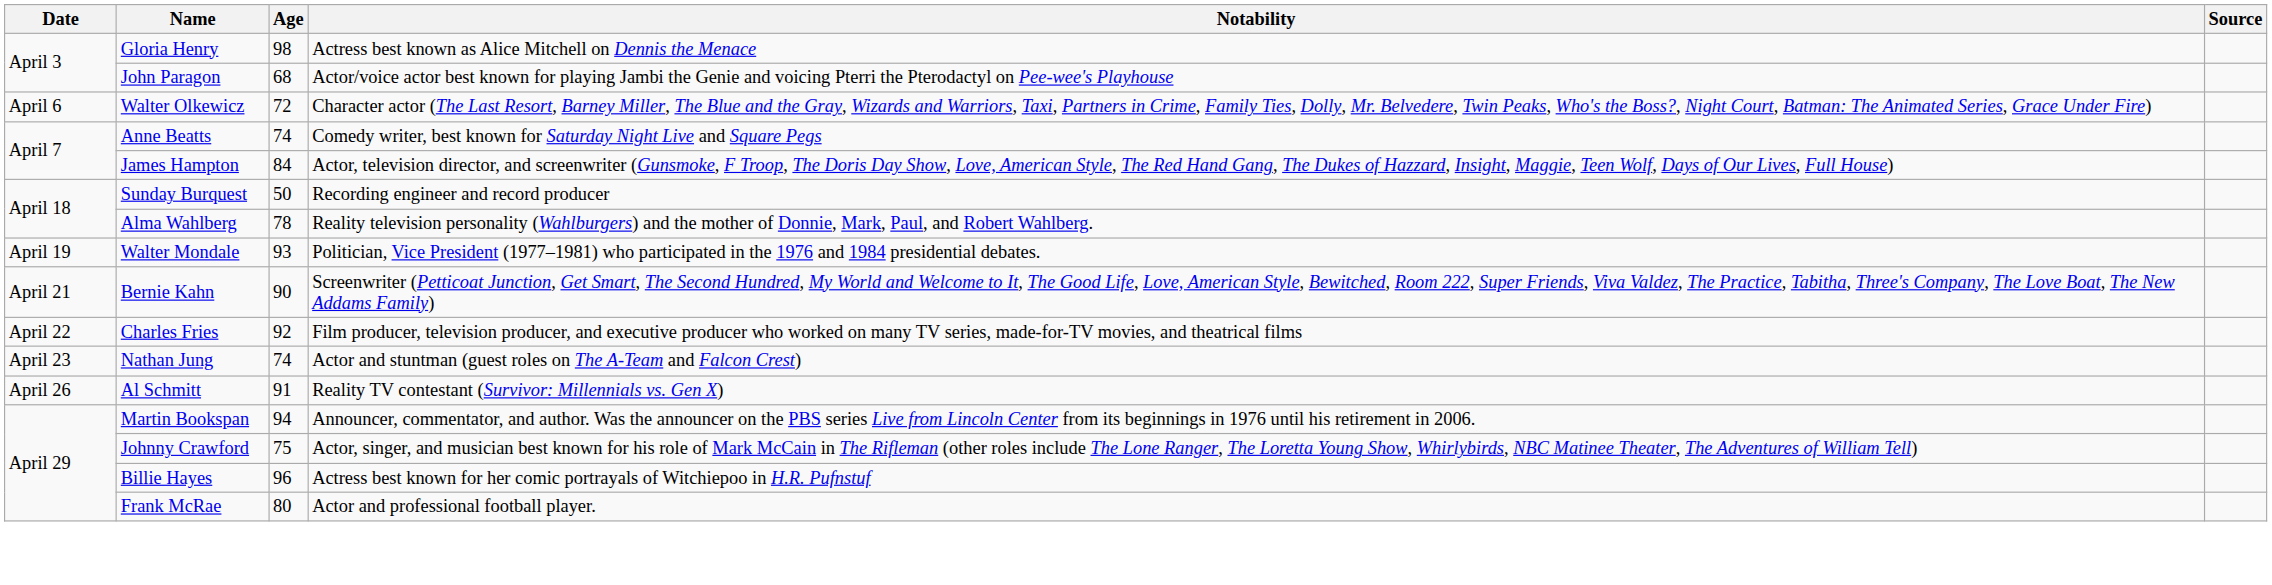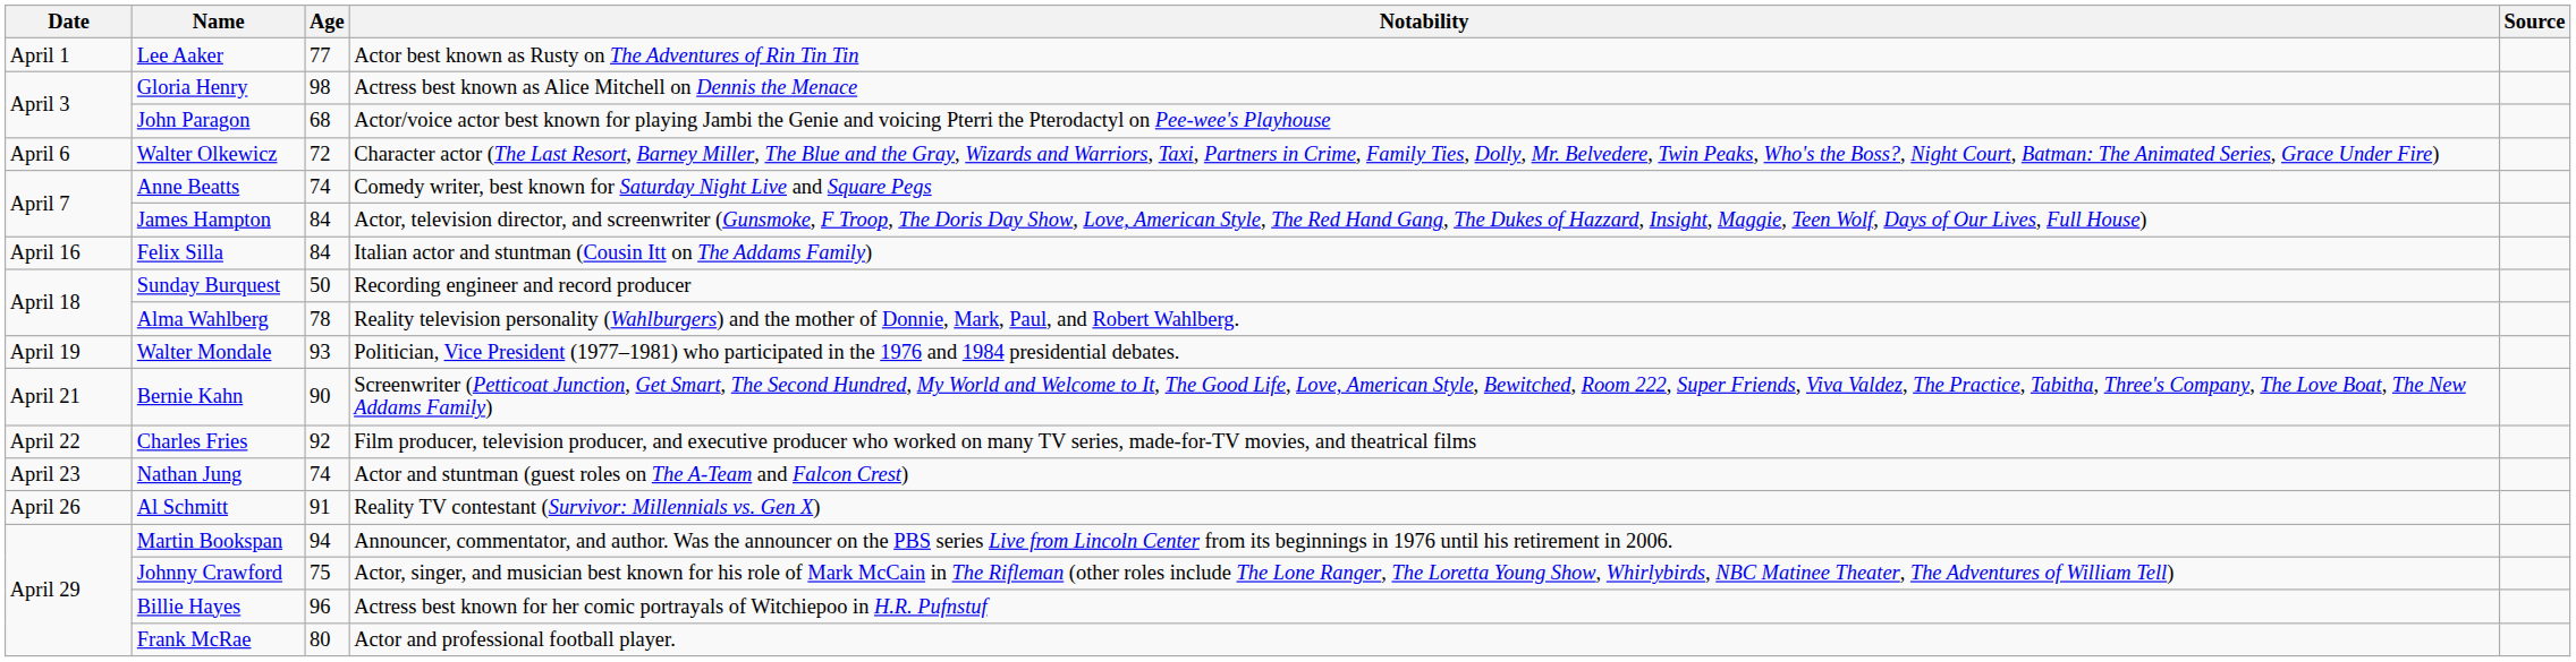+ row: April 1 | Lee Aaker | 77 | Actor best known as Rusty on The Adventures of Rin Tin Tin
+ row: April 16 | Felix Silla | 84 | Italian actor and stuntman (Cousin Itt on The Addams Family)
